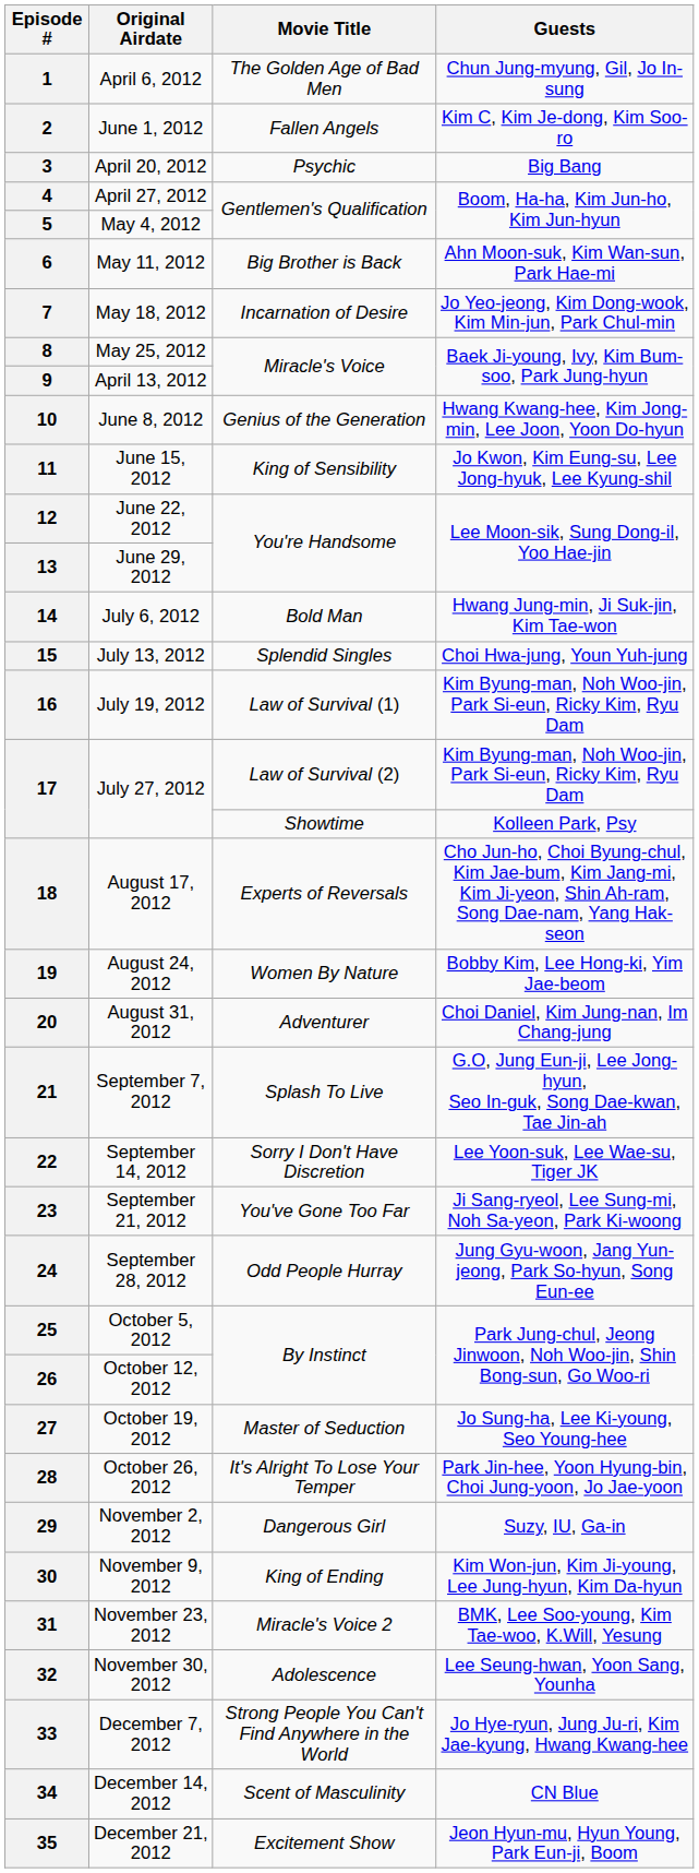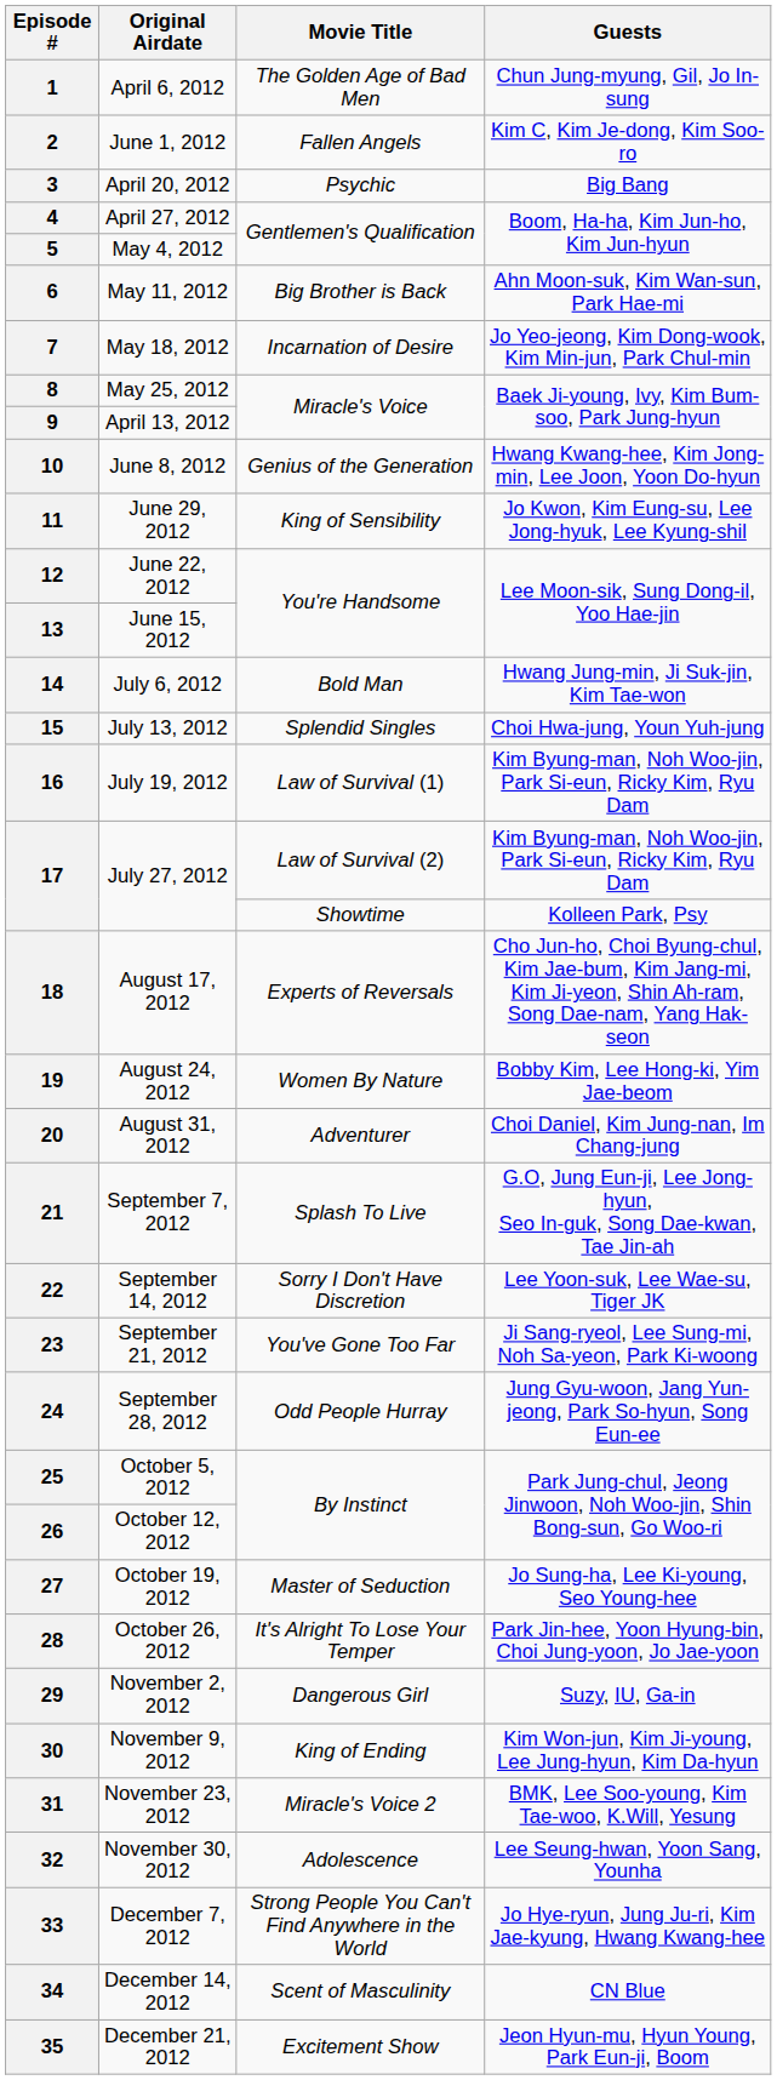11 | Original Airdate: June 15, 2012 -> June 29, 2012
13 | Original Airdate: June 29, 2012 -> June 15, 2012
